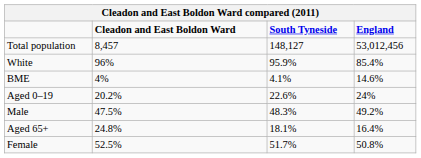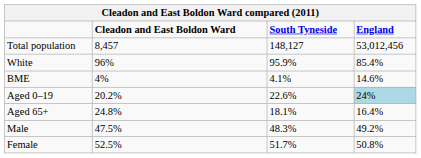Aged 0–19 | England: no background -> lightblue background
rows swapped: Aged 65+ <-> Male
